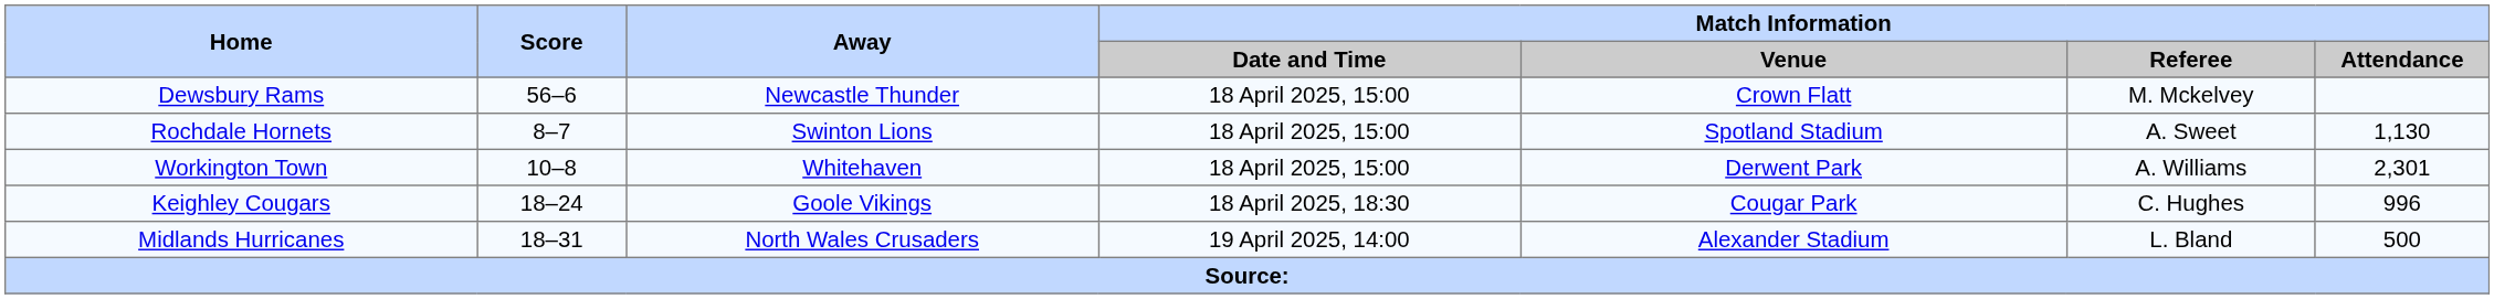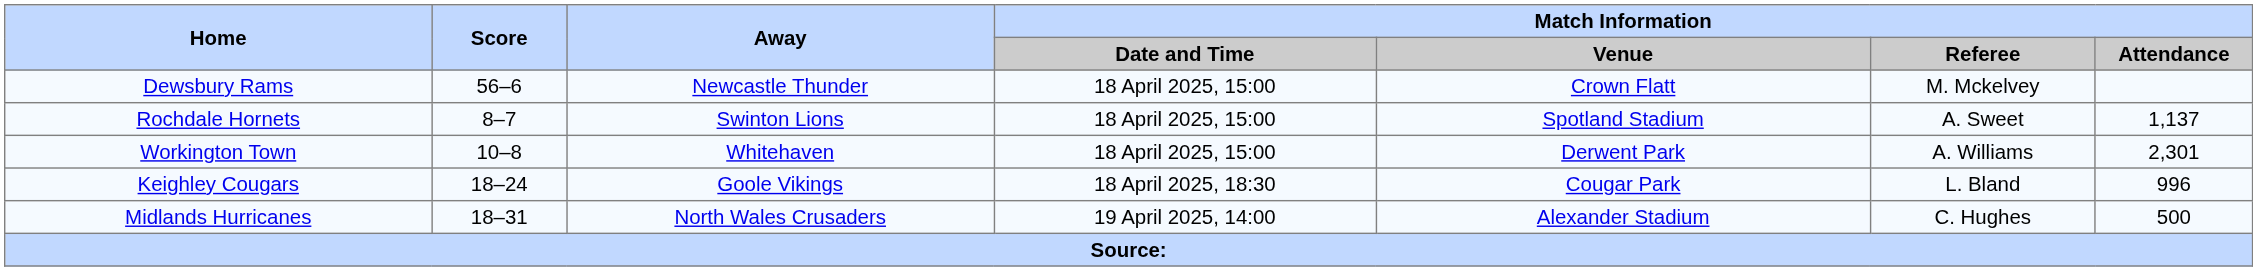Rochdale Hornets | Match Information / Attendance: 1,130 -> 1,137
Keighley Cougars | Match Information / Referee: C. Hughes -> L. Bland
Midlands Hurricanes | Match Information / Referee: L. Bland -> C. Hughes
